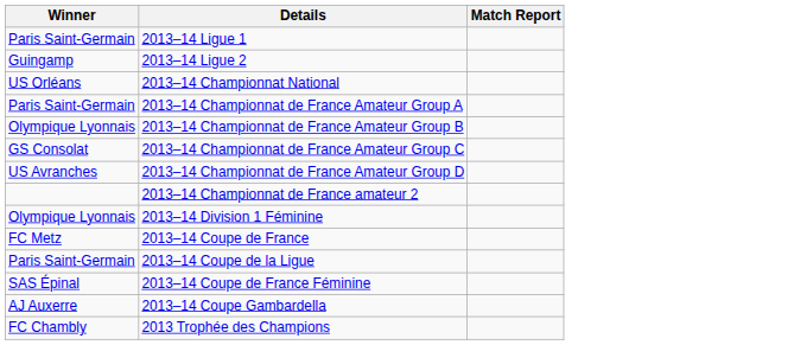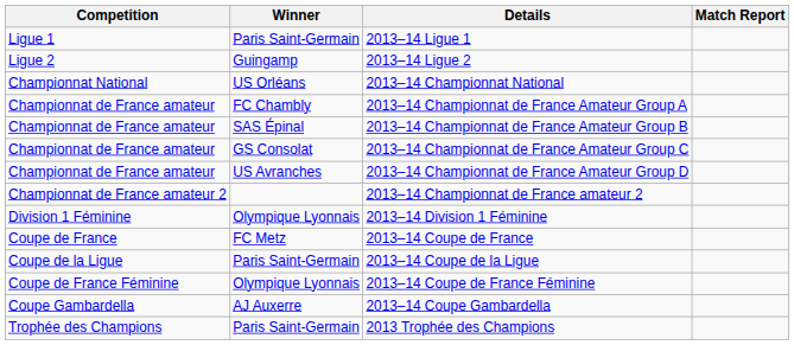+ column: Competition | Ligue 1 | Ligue 2 | Championnat National | Championnat de France amateur | Championnat de France amateur | Championnat de France amateur | Championnat de France amateur | Championnat de France amateur 2 | Division 1 Féminine | Coupe de France | Coupe de la Ligue | Coupe de France Féminine | Coupe Gambardella | Trophée des Champions
2013–14 Championnat de France Amateur Group A | Winner: Paris Saint-Germain -> FC Chambly
2013–14 Championnat de France Amateur Group B | Winner: Olympique Lyonnais -> SAS Épinal
2013–14 Coupe de France Féminine | Winner: SAS Épinal -> Olympique Lyonnais
2013 Trophée des Champions | Winner: FC Chambly -> Paris Saint-Germain
